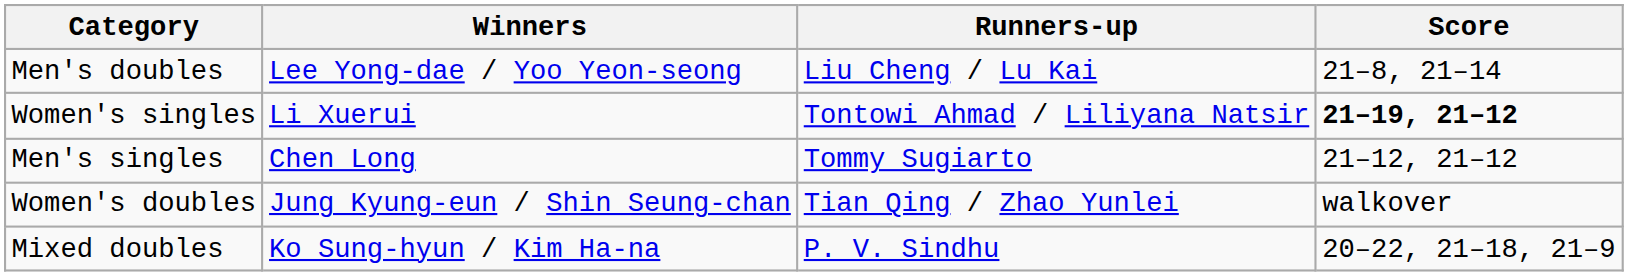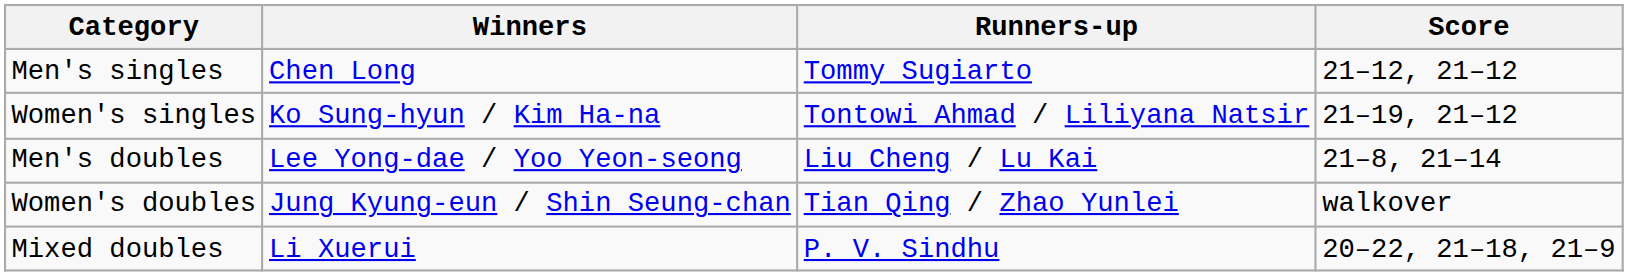rows swapped: Men's singles <-> Men's doubles
Women's singles | Winners: Li Xuerui -> Ko Sung-hyun / Kim Ha-na
Women's singles | Score: bold -> normal
Mixed doubles | Winners: Ko Sung-hyun / Kim Ha-na -> Li Xuerui
